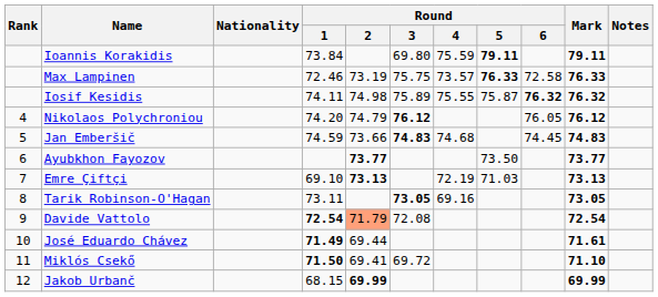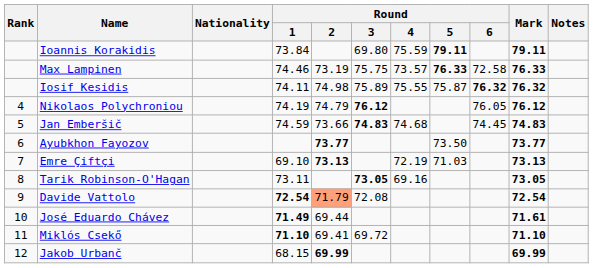Max Lampinen | Round / 1: 72.46 -> 74.46
Nikolaos Polychroniou | Round / 1: 74.20 -> 74.19
Miklós Csekő | Round / 1: 71.50 -> 71.10
